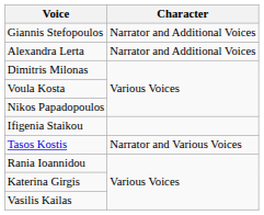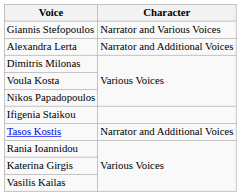Giannis Stefopoulos | Character: Narrator and Additional Voices -> Narrator and Various Voices
Tasos Kostis | Character: Narrator and Various Voices -> Narrator and Additional Voices
